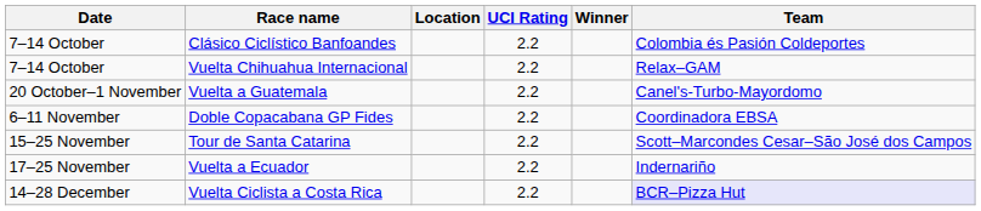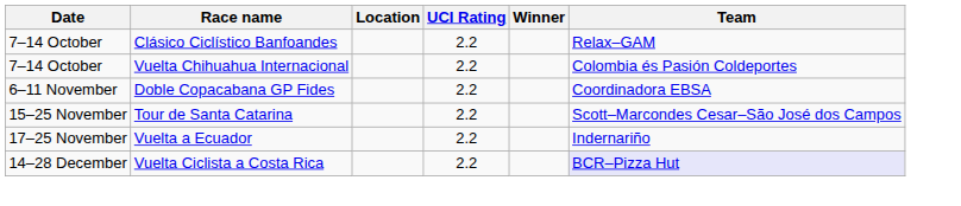Clásico Ciclístico Banfoandes | Team: Colombia és Pasión Coldeportes -> Relax–GAM
Vuelta Chihuahua Internacional | Team: Relax–GAM -> Colombia és Pasión Coldeportes
- row: 20 October–1 November | Vuelta a Guatemala | 2.2 | Canel's-Turbo-Mayordomo
